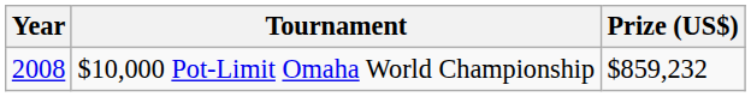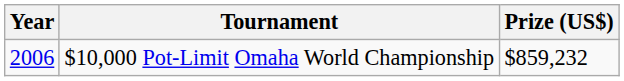$10,000 Pot-Limit Omaha World Championship | Year: 2008 -> 2006
